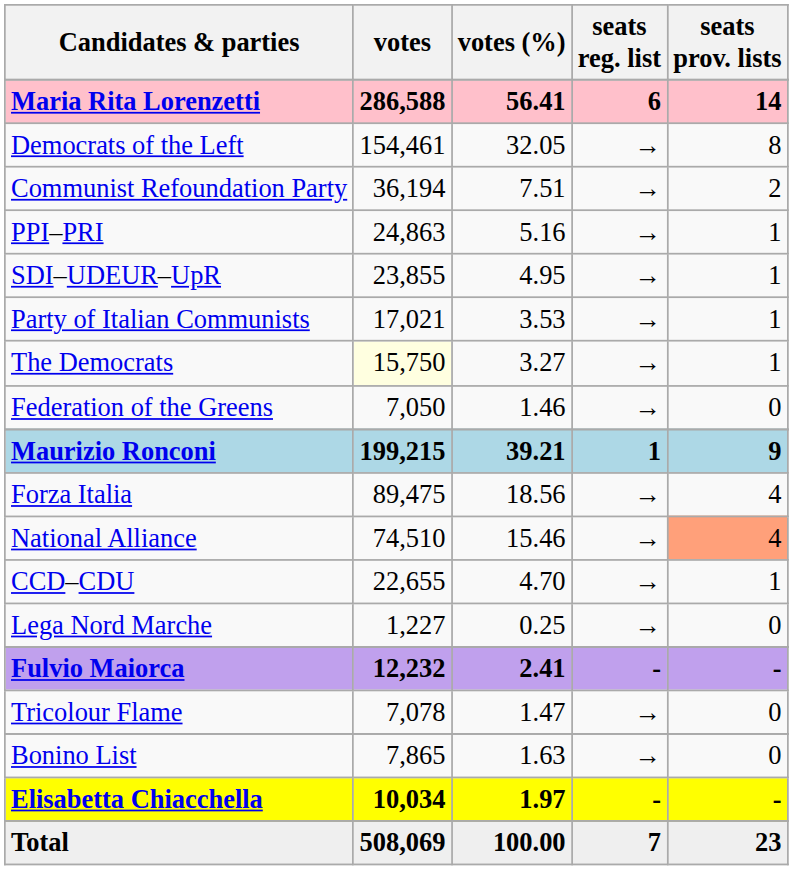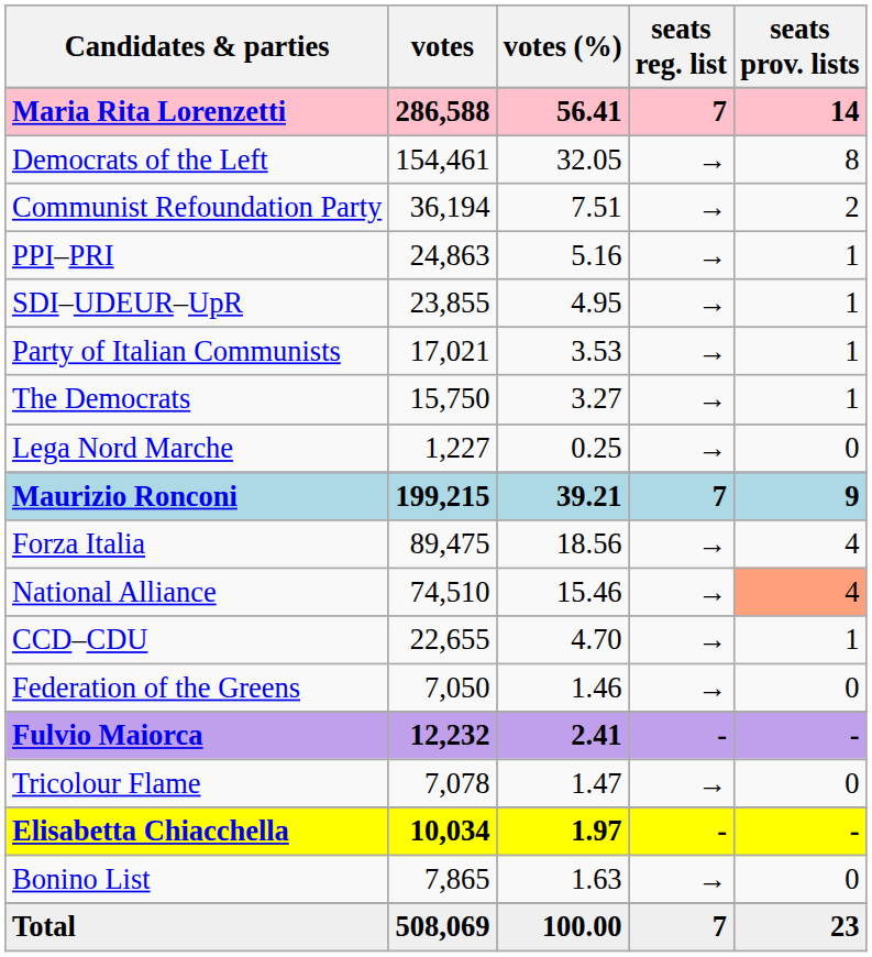Maria Rita Lorenzetti | seats reg. list: 6 -> 7
The Democrats | votes: lightyellow background -> no background
rows swapped: Federation of the Greens <-> Lega Nord Marche
Maurizio Ronconi | seats reg. list: 1 -> 7
rows swapped: Elisabetta Chiacchella <-> Bonino List
